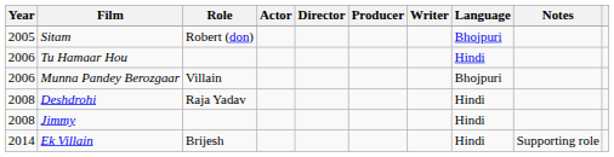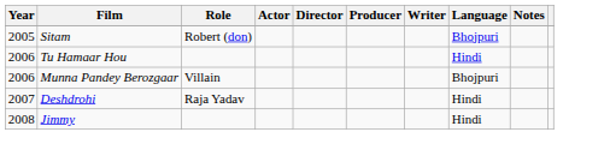Deshdrohi | Year: 2008 -> 2007
- row: 2014 | Ek Villain | Brijesh | Hindi | Supporting role
